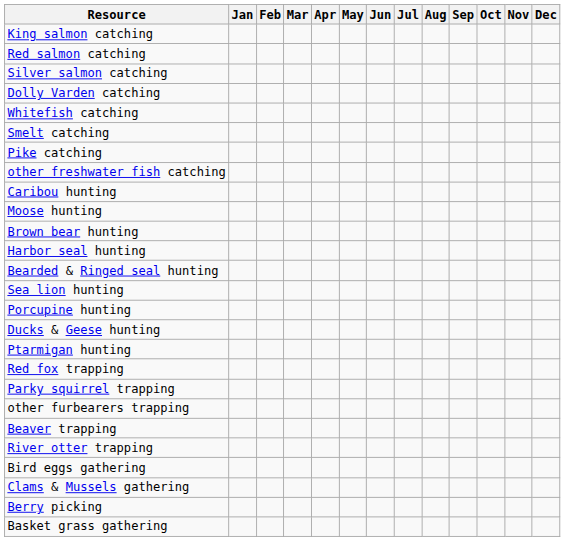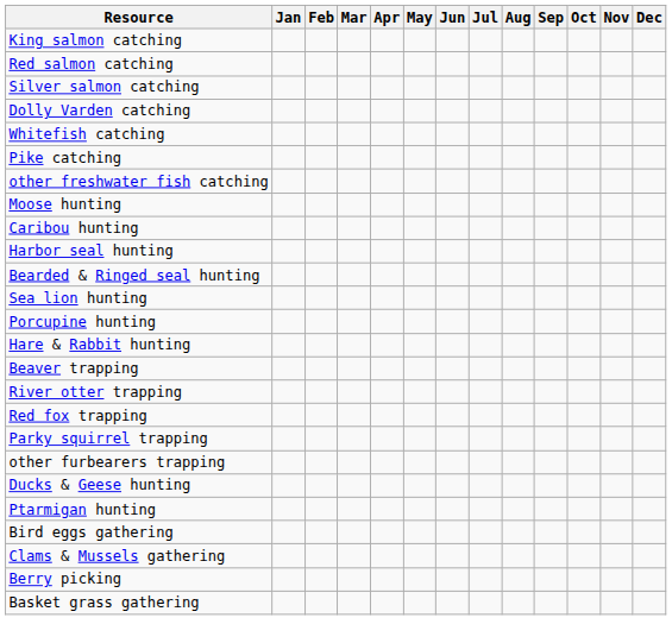- row: Smelt catching
rows swapped: Moose hunting <-> Caribou hunting
- row: Brown bear hunting
+ row: Hare & Rabbit hunting
rows swapped: Beaver trapping <-> Ducks & Geese hunting
rows swapped: River otter trapping <-> Ptarmigan hunting
